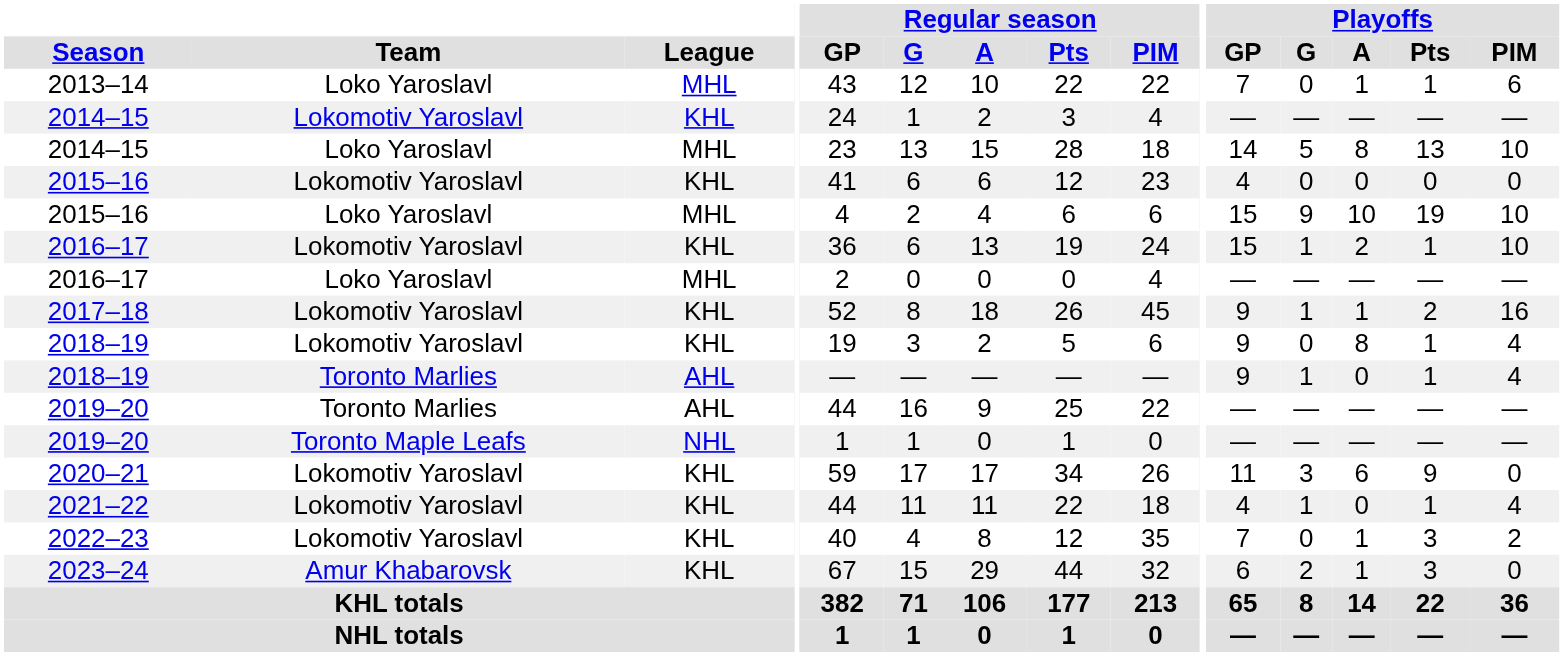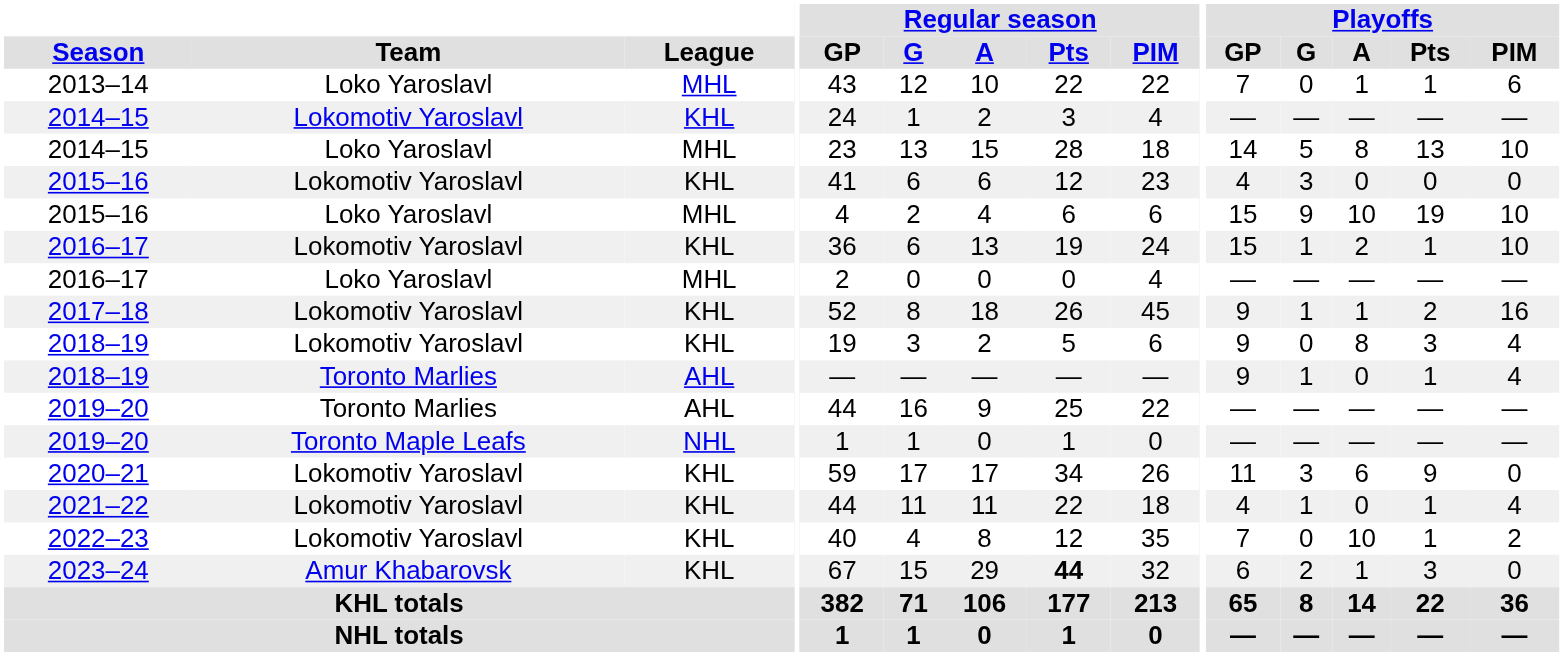2015–16 / Lokomotiv Yaroslavl | Playoffs / G: 0 -> 3
2018–19 / Lokomotiv Yaroslavl | Playoffs / Pts: 1 -> 3
2022–23 | Playoffs / A: 1 -> 10
2022–23 | Playoffs / Pts: 3 -> 1
2023–24 | Regular season / Pts: normal -> bold
